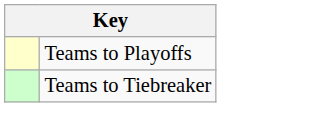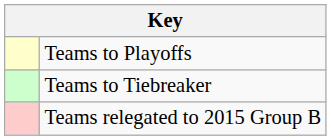+ row: Teams relegated to 2015 Group B
